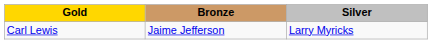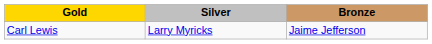columns swapped: Silver <-> Bronze
